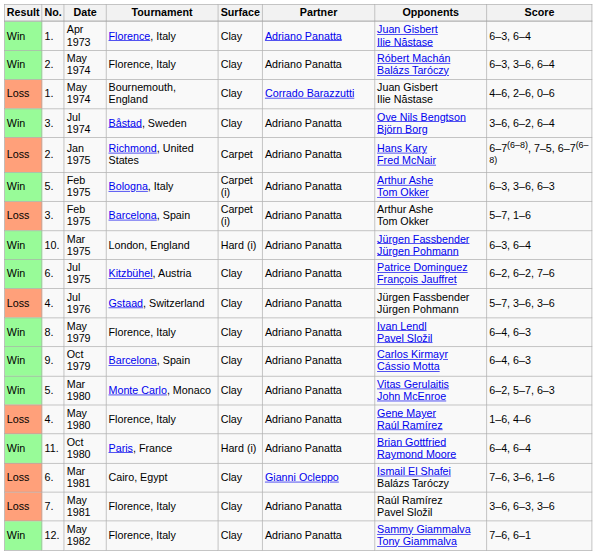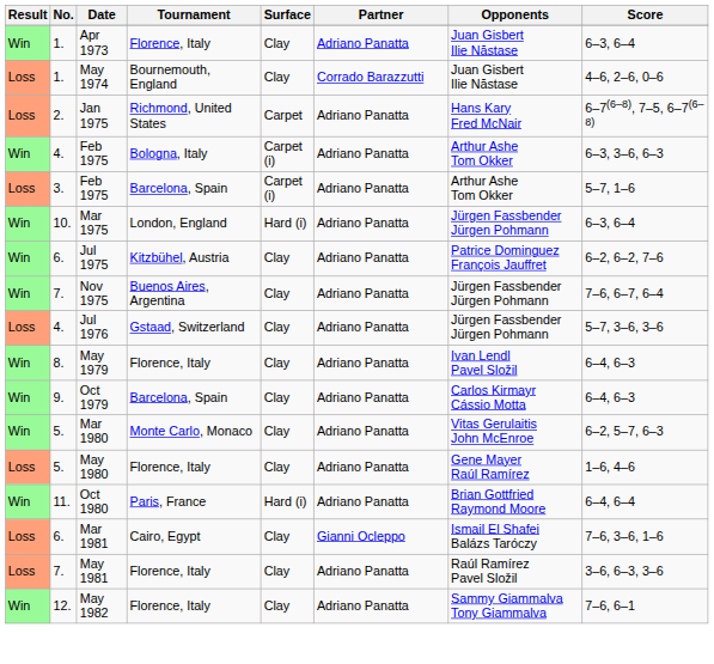- row: Win | 2. | May 1974 | Florence, Italy | Clay | Adriano Panatta | Róbert Machán Balázs Taróczy | 6–3, 3–6, 6–4
- row: Win | 3. | Jul 1974 | Båstad, Sweden | Clay | Adriano Panatta | Ove Nils Bengtson Björn Borg | 3–6, 6–2, 6–4
Feb 1975 / Bologna, Italy | No.: 5. -> 4.
+ row: Win | 7. | Nov 1975 | Buenos Aires, Argentina | Clay | Adriano Panatta | Jürgen Fassbender Jürgen Pohmann | 7–6, 6–7, 6–4
May 1980 | No.: 4. -> 5.
